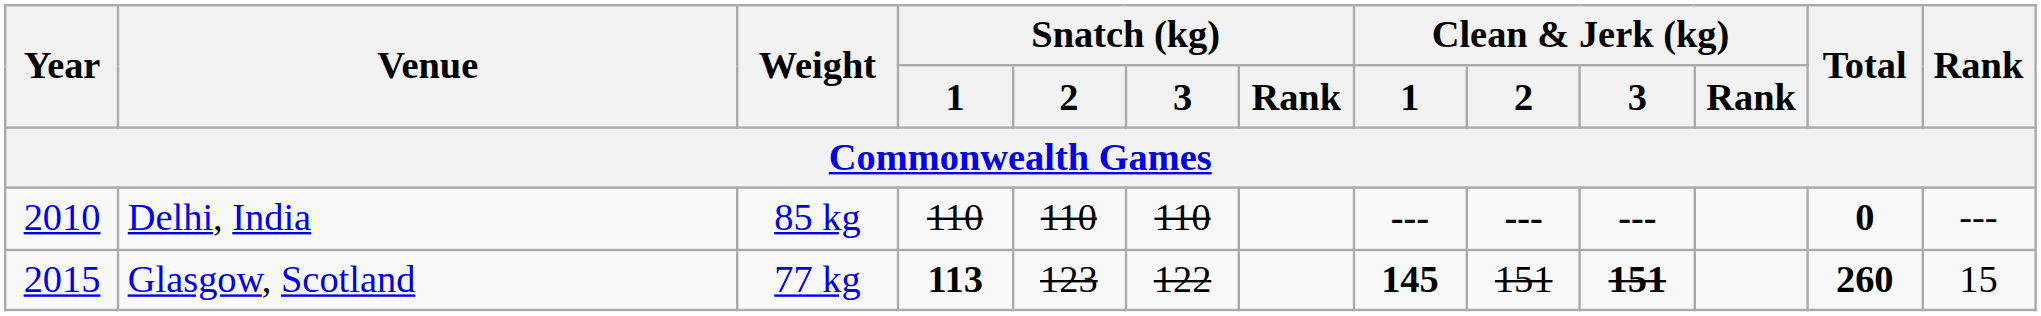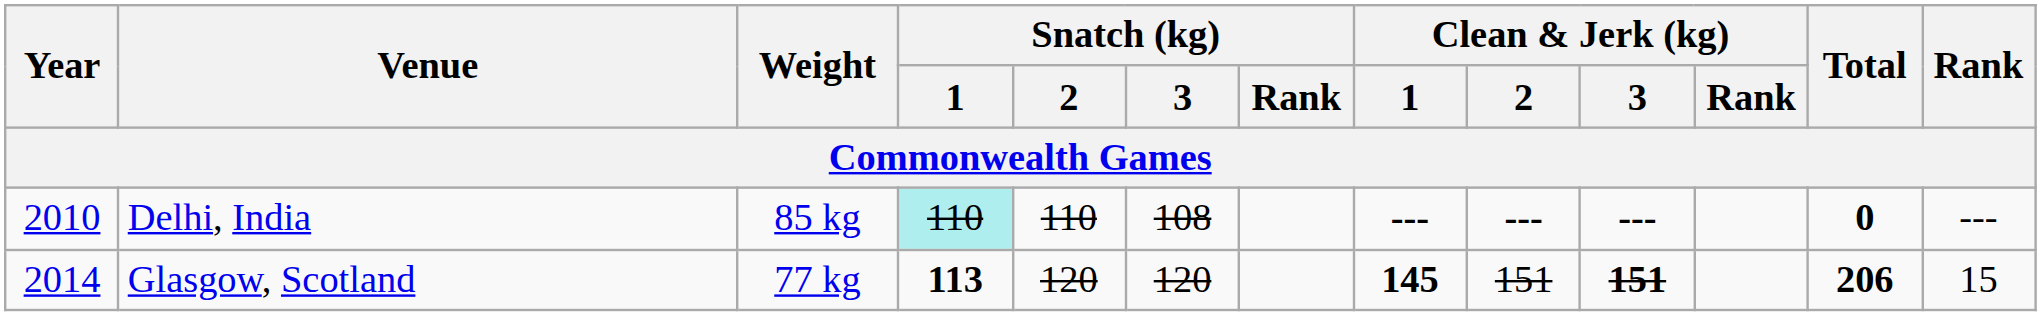Delhi, India | Snatch (kg) / 1: no background -> paleturquoise background
Delhi, India | Snatch (kg) / 3: 110 -> 108
Glasgow, Scotland | Year: 2015 -> 2014
Glasgow, Scotland | Snatch (kg) / 2: 123 -> 120
Glasgow, Scotland | Snatch (kg) / 3: 122 -> 120
Glasgow, Scotland | Total: 260 -> 206
